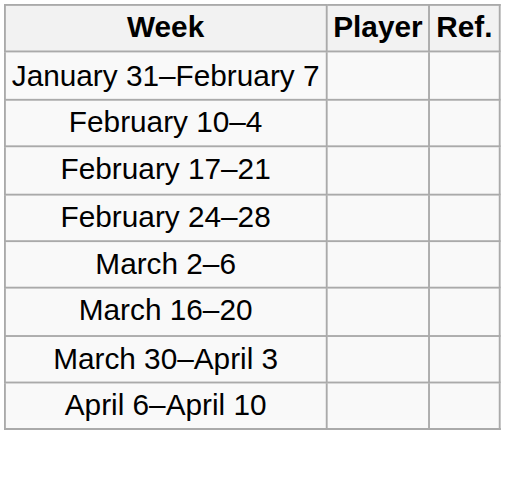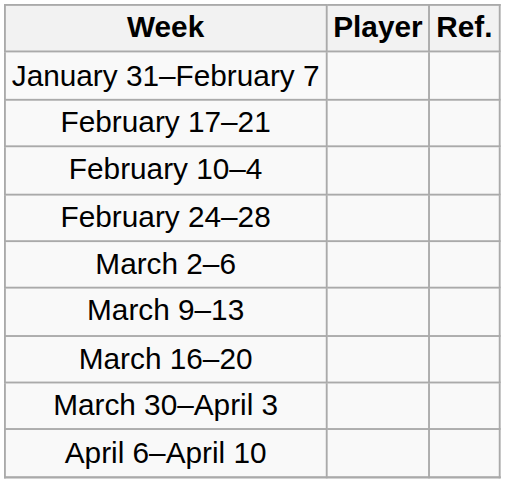rows swapped: February 10–4 <-> February 17–21
+ row: March 9–13
